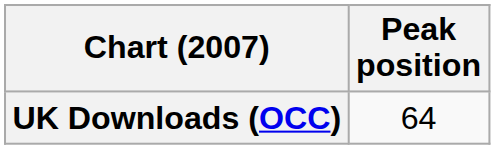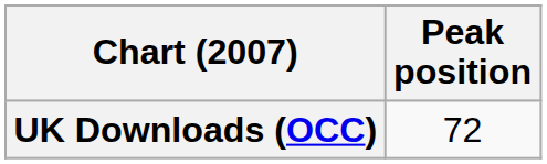UK Downloads (OCC) | Peak position: 64 -> 72
